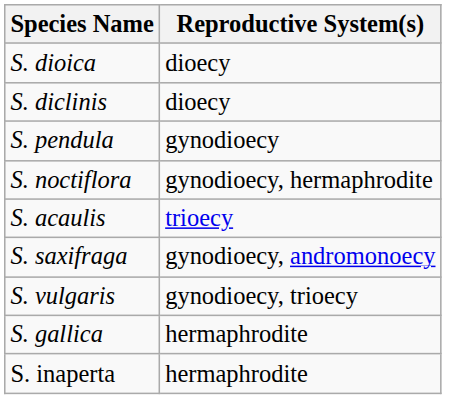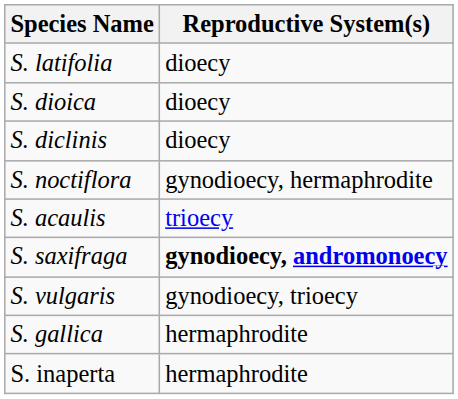+ row: S. latifolia | dioecy
- row: S. pendula | gynodioecy
S. saxifraga | Reproductive System(s): normal -> bold
